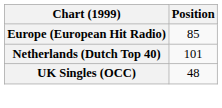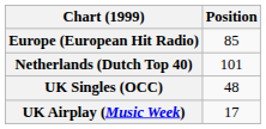+ row: UK Airplay (Music Week) | 17
